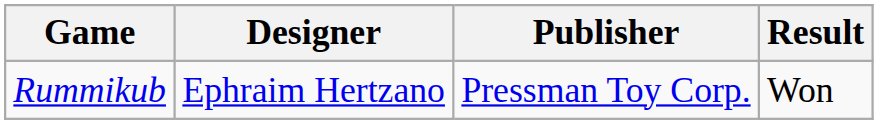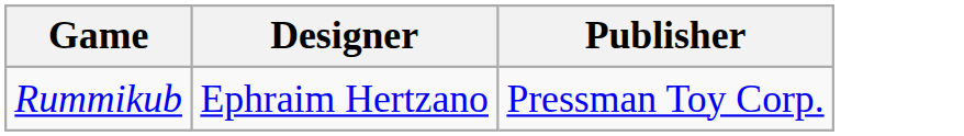- column: Result | Won
